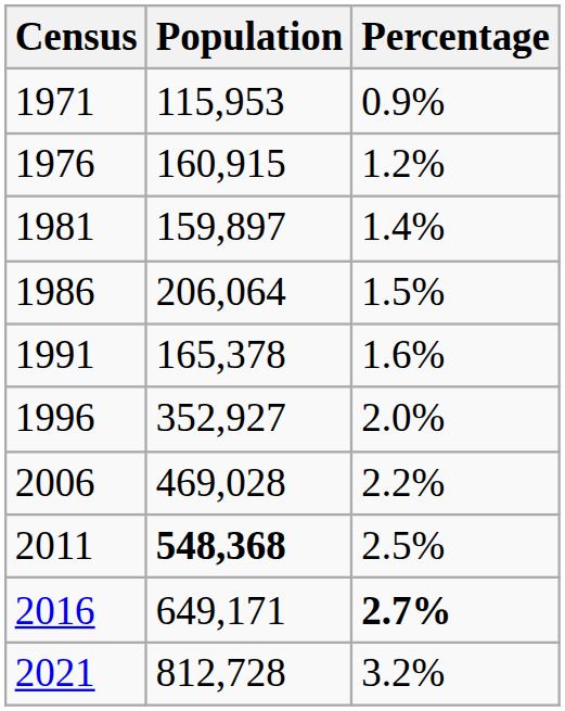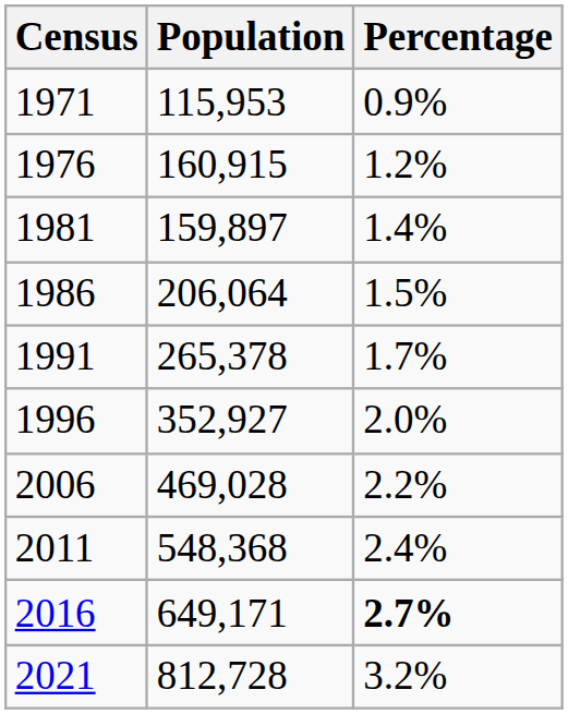1991 | Population: 165,378 -> 265,378
1991 | Percentage: 1.6% -> 1.7%
2011 | Population: bold -> normal
2011 | Percentage: 2.5% -> 2.4%
